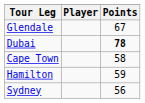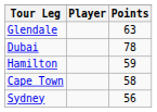Glendale | Points: 67 -> 63
Dubai | Points: bold -> normal
rows swapped: Cape Town <-> Hamilton
